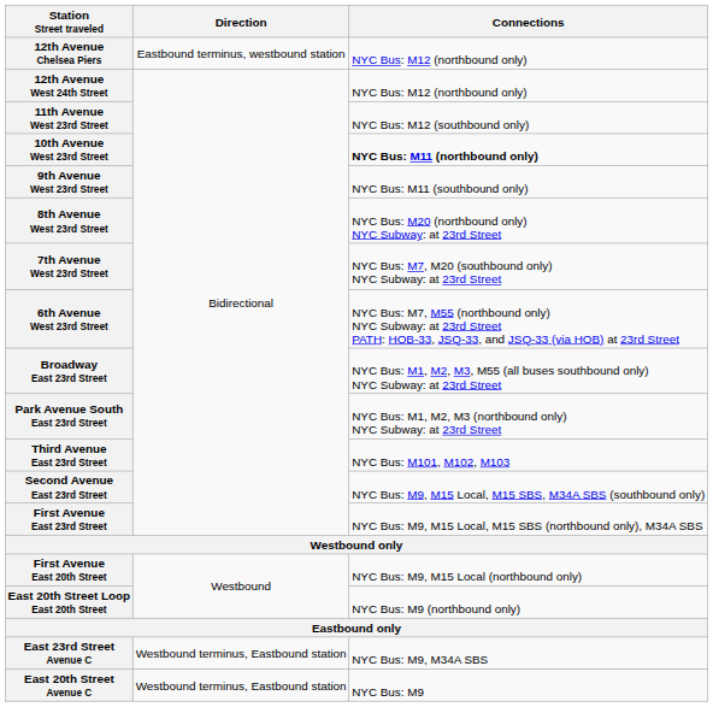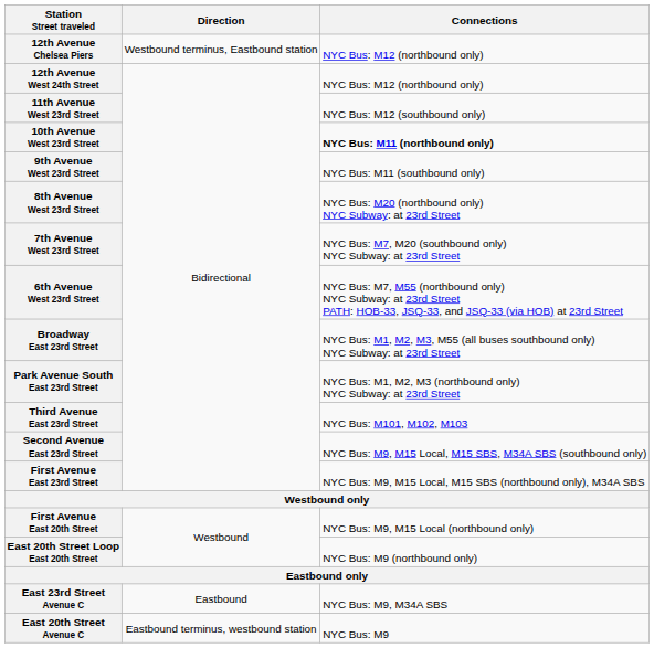12th Avenue Chelsea Piers | Direction: Eastbound terminus, westbound station -> Westbound terminus, Eastbound station
East 23rd Street Avenue C | Direction: Westbound terminus, Eastbound station -> Eastbound
East 20th Street Avenue C | Direction: Westbound terminus, Eastbound station -> Eastbound terminus, westbound station
